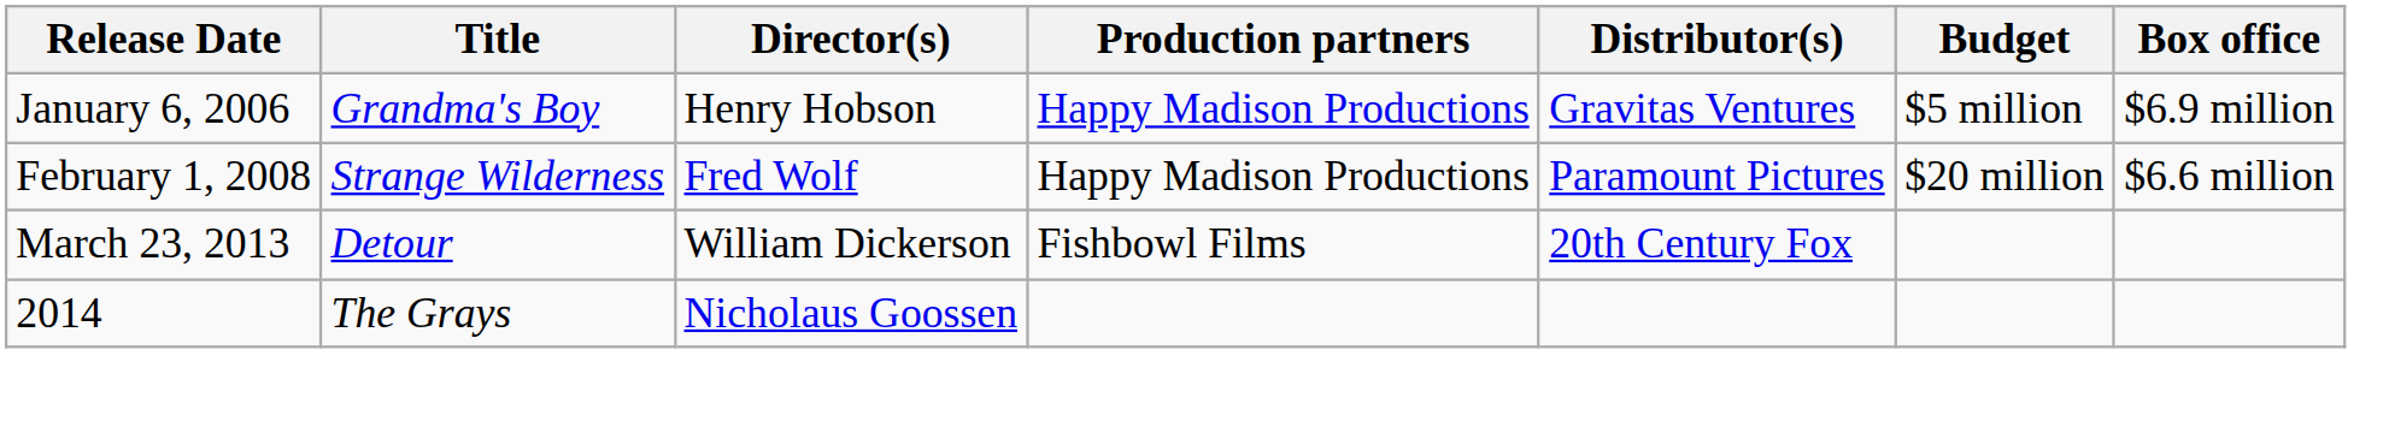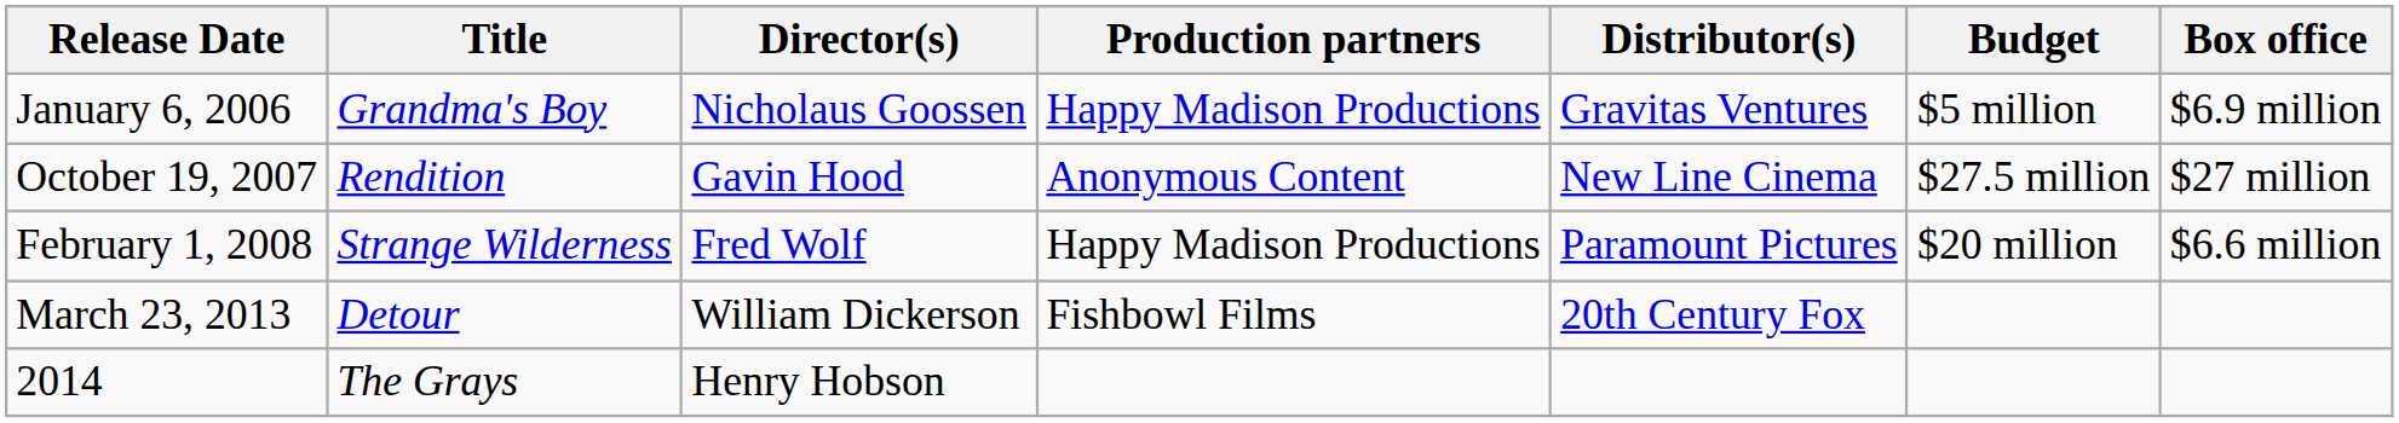January 6, 2006 | Director(s): Henry Hobson -> Nicholaus Goossen
+ row: October 19, 2007 | Rendition | Gavin Hood | Anonymous Content | New Line Cinema | $27.5 million | $27 million
2014 | Director(s): Nicholaus Goossen -> Henry Hobson
